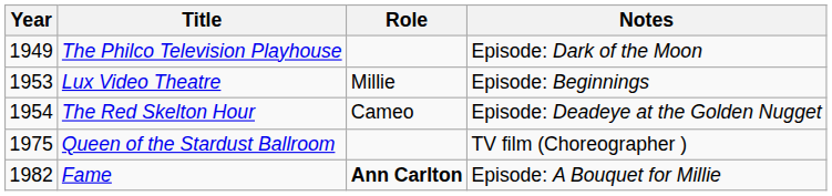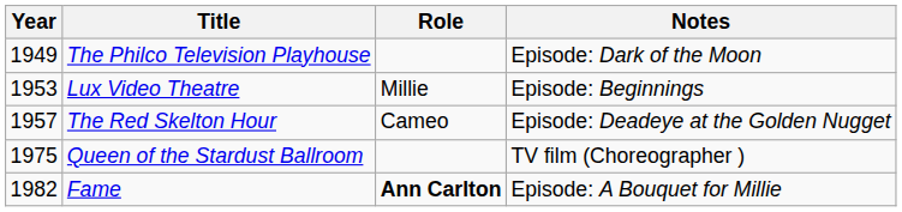The Red Skelton Hour | Year: 1954 -> 1957
